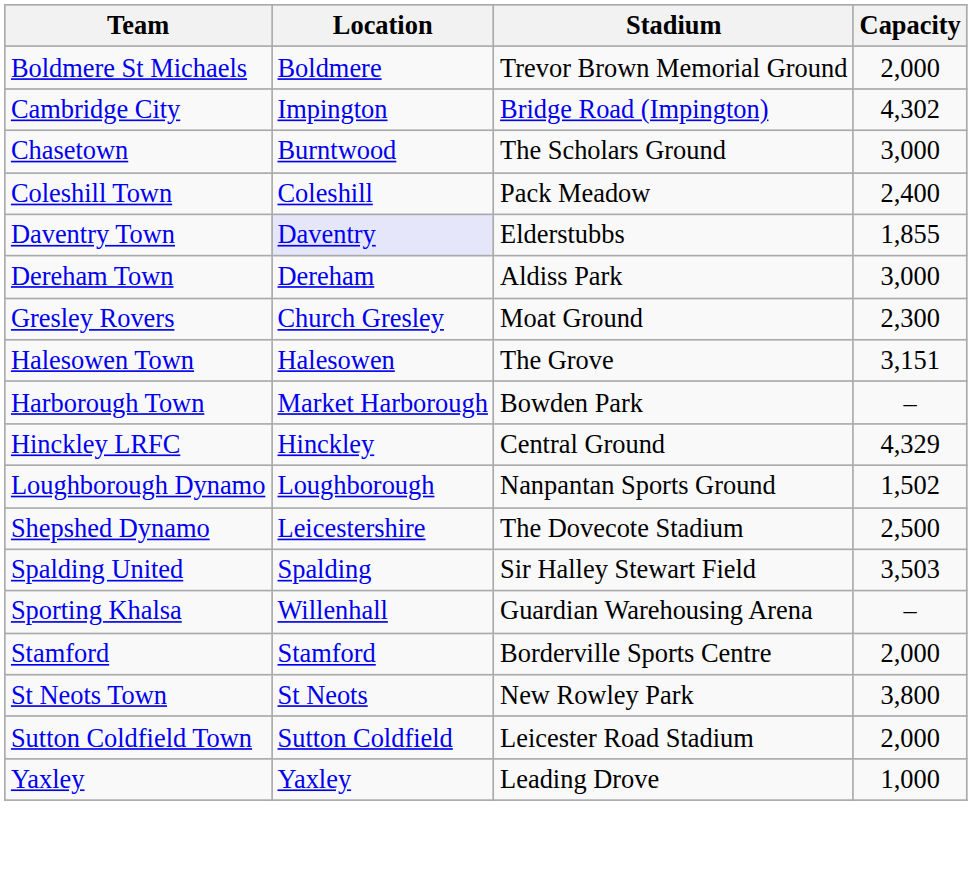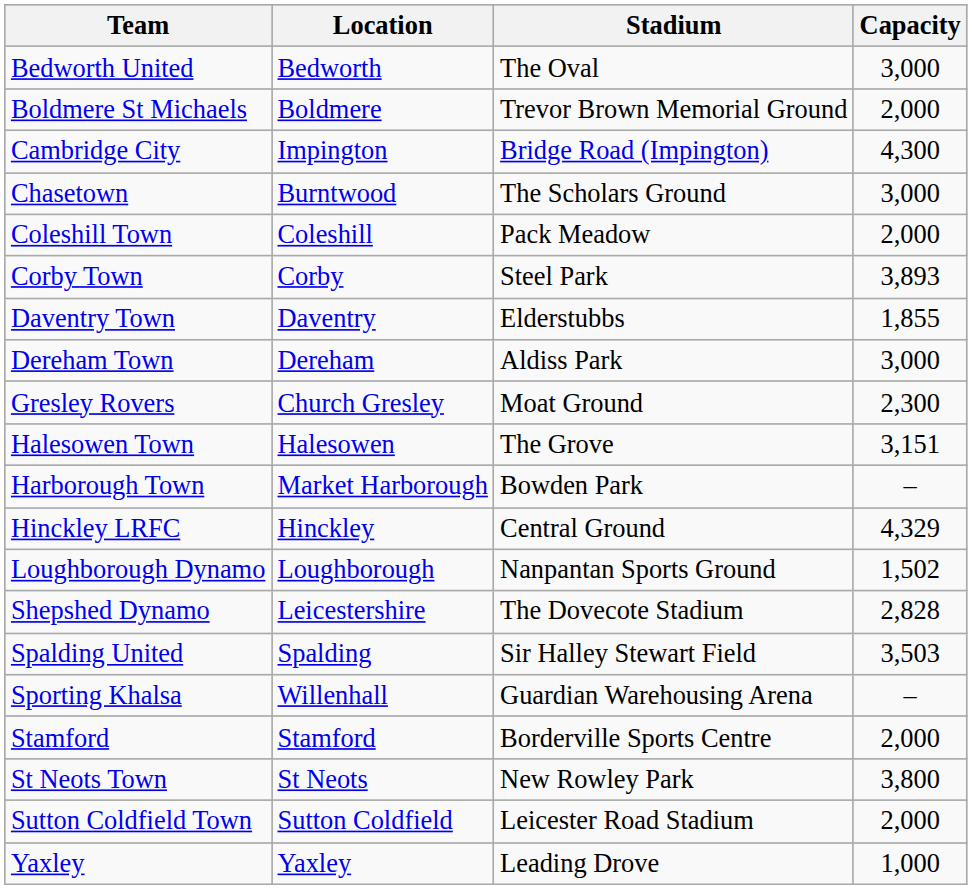+ row: Bedworth United | Bedworth | The Oval | 3,000
Cambridge City | Capacity: 4,302 -> 4,300
Coleshill Town | Capacity: 2,400 -> 2,000
+ row: Corby Town | Corby | Steel Park | 3,893
Daventry Town | Location: lavender background -> no background
Shepshed Dynamo | Capacity: 2,500 -> 2,828
